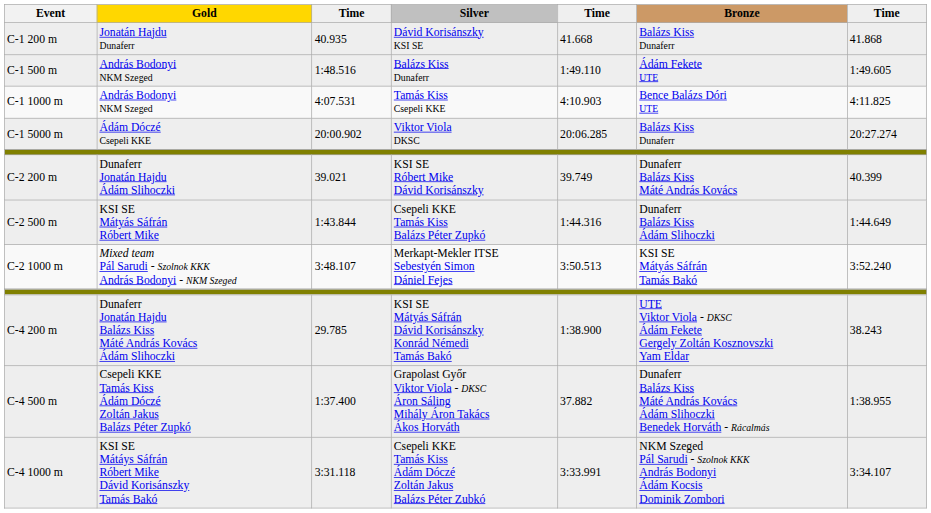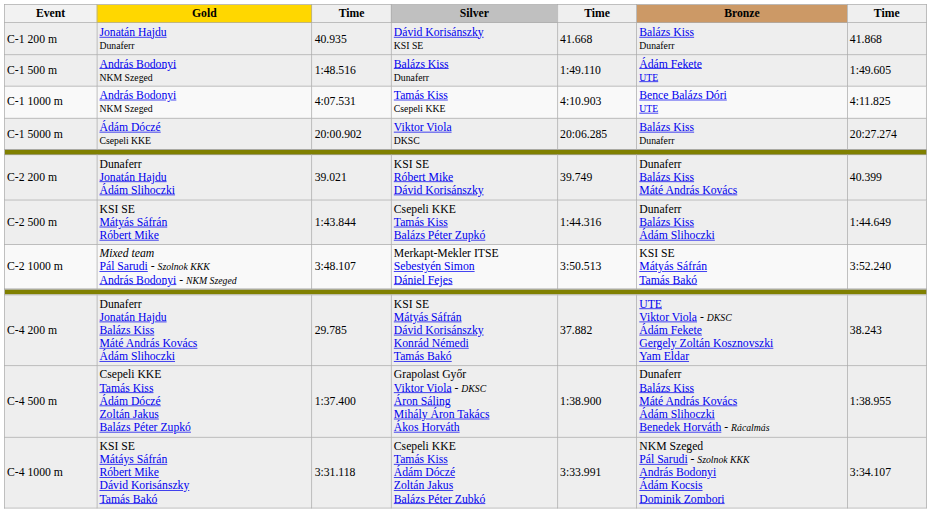C-4 200 m | column 5: 1:38.900 -> 37.882
C-4 500 m | column 5: 37.882 -> 1:38.900
